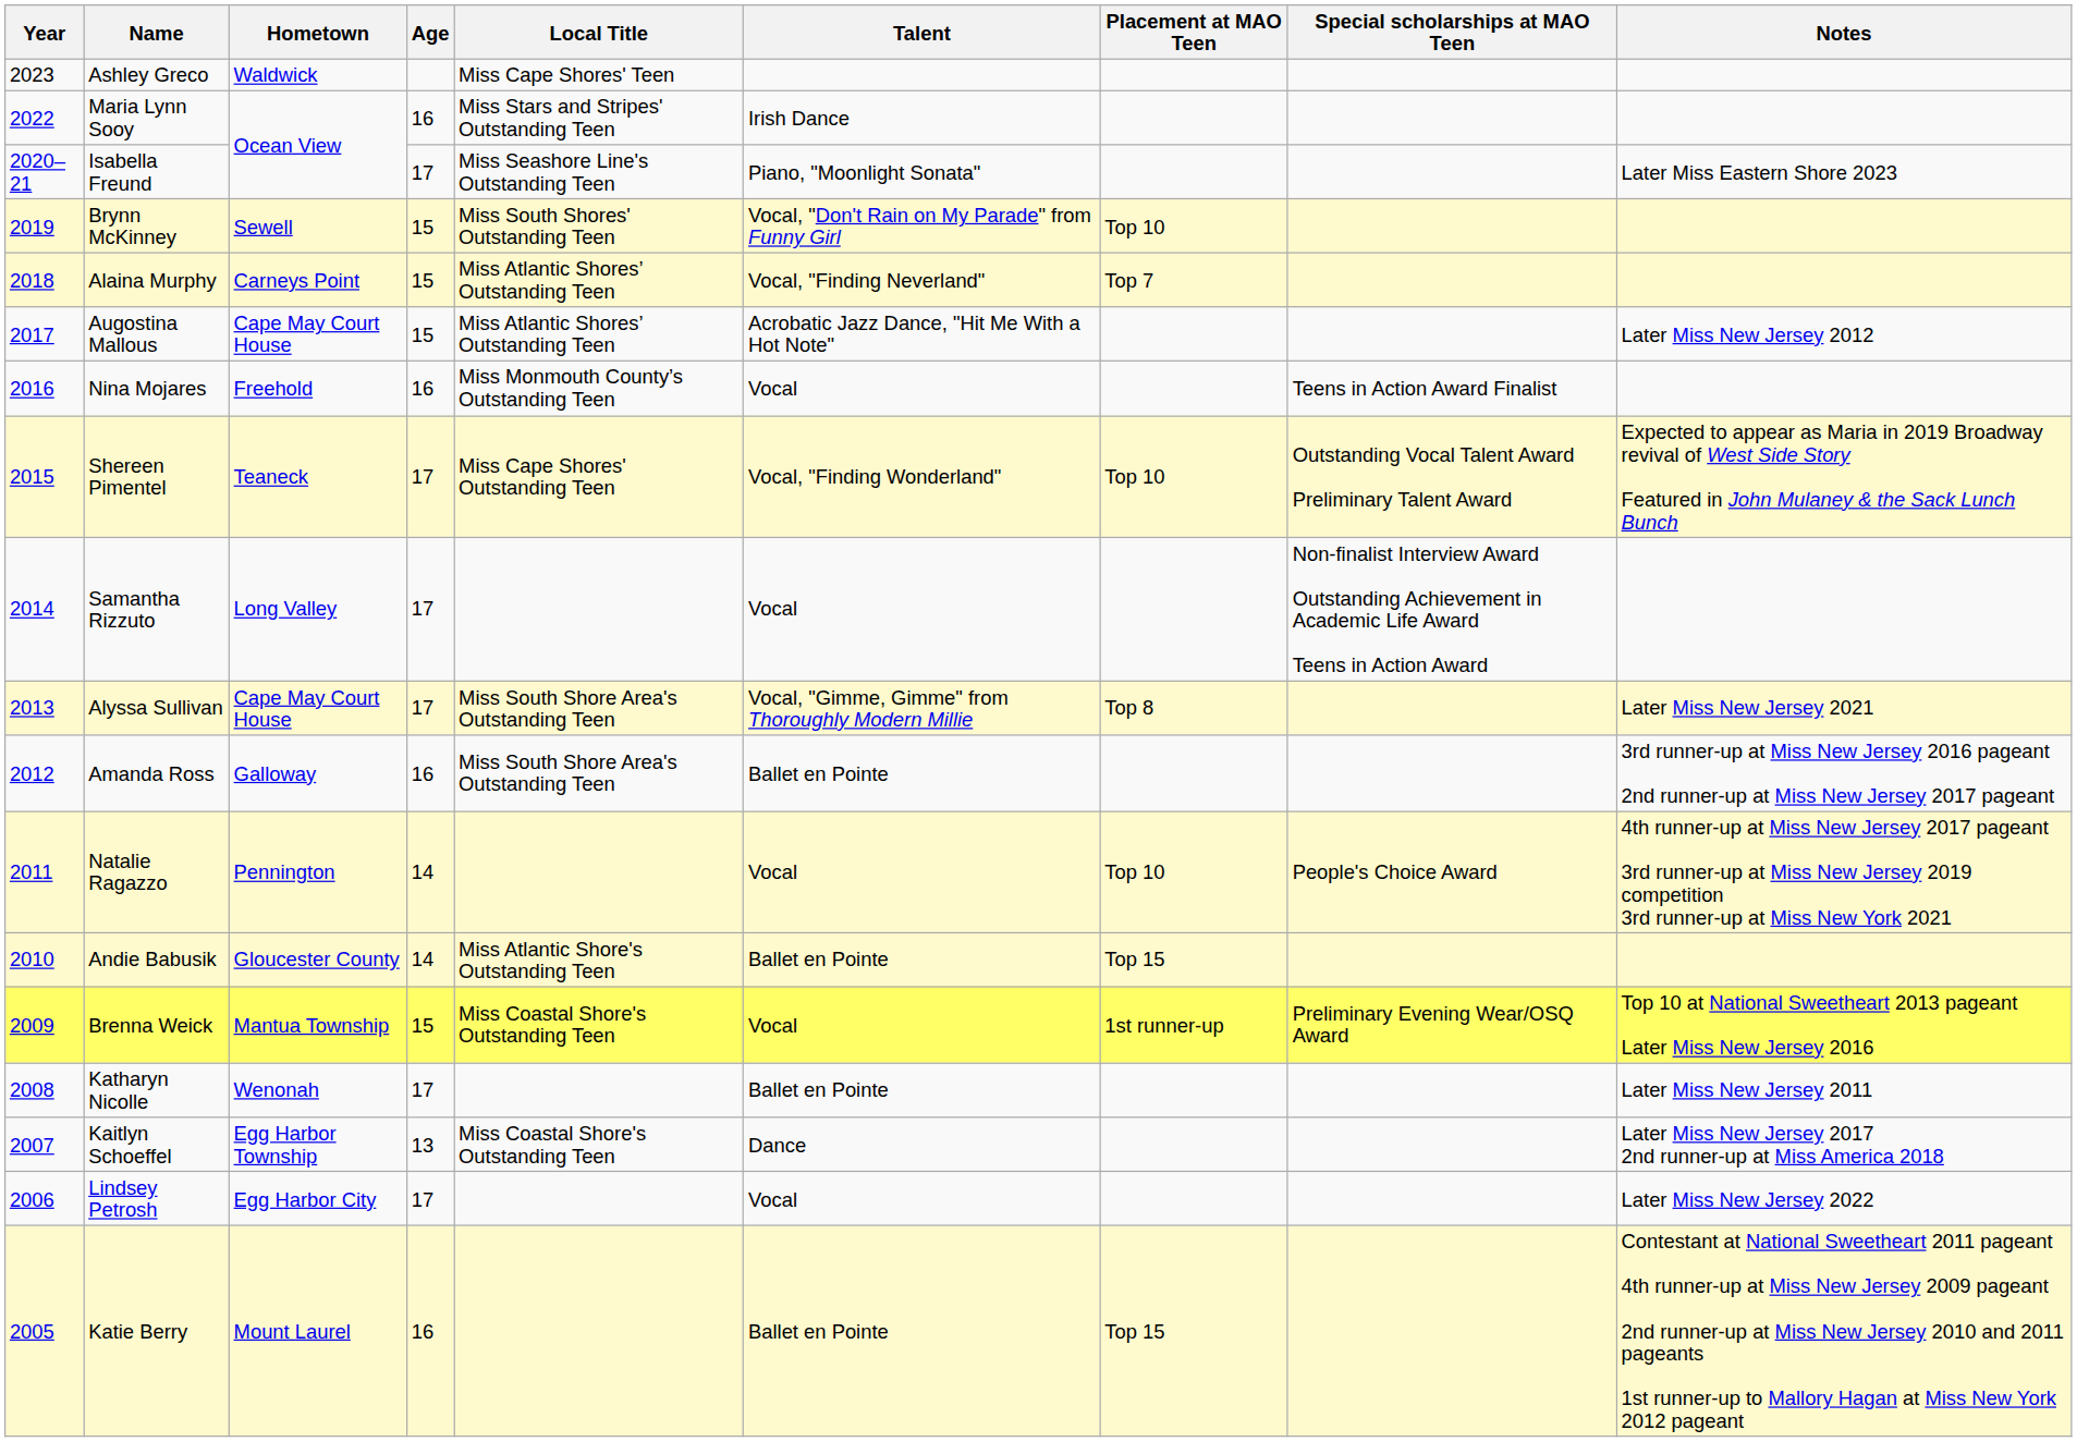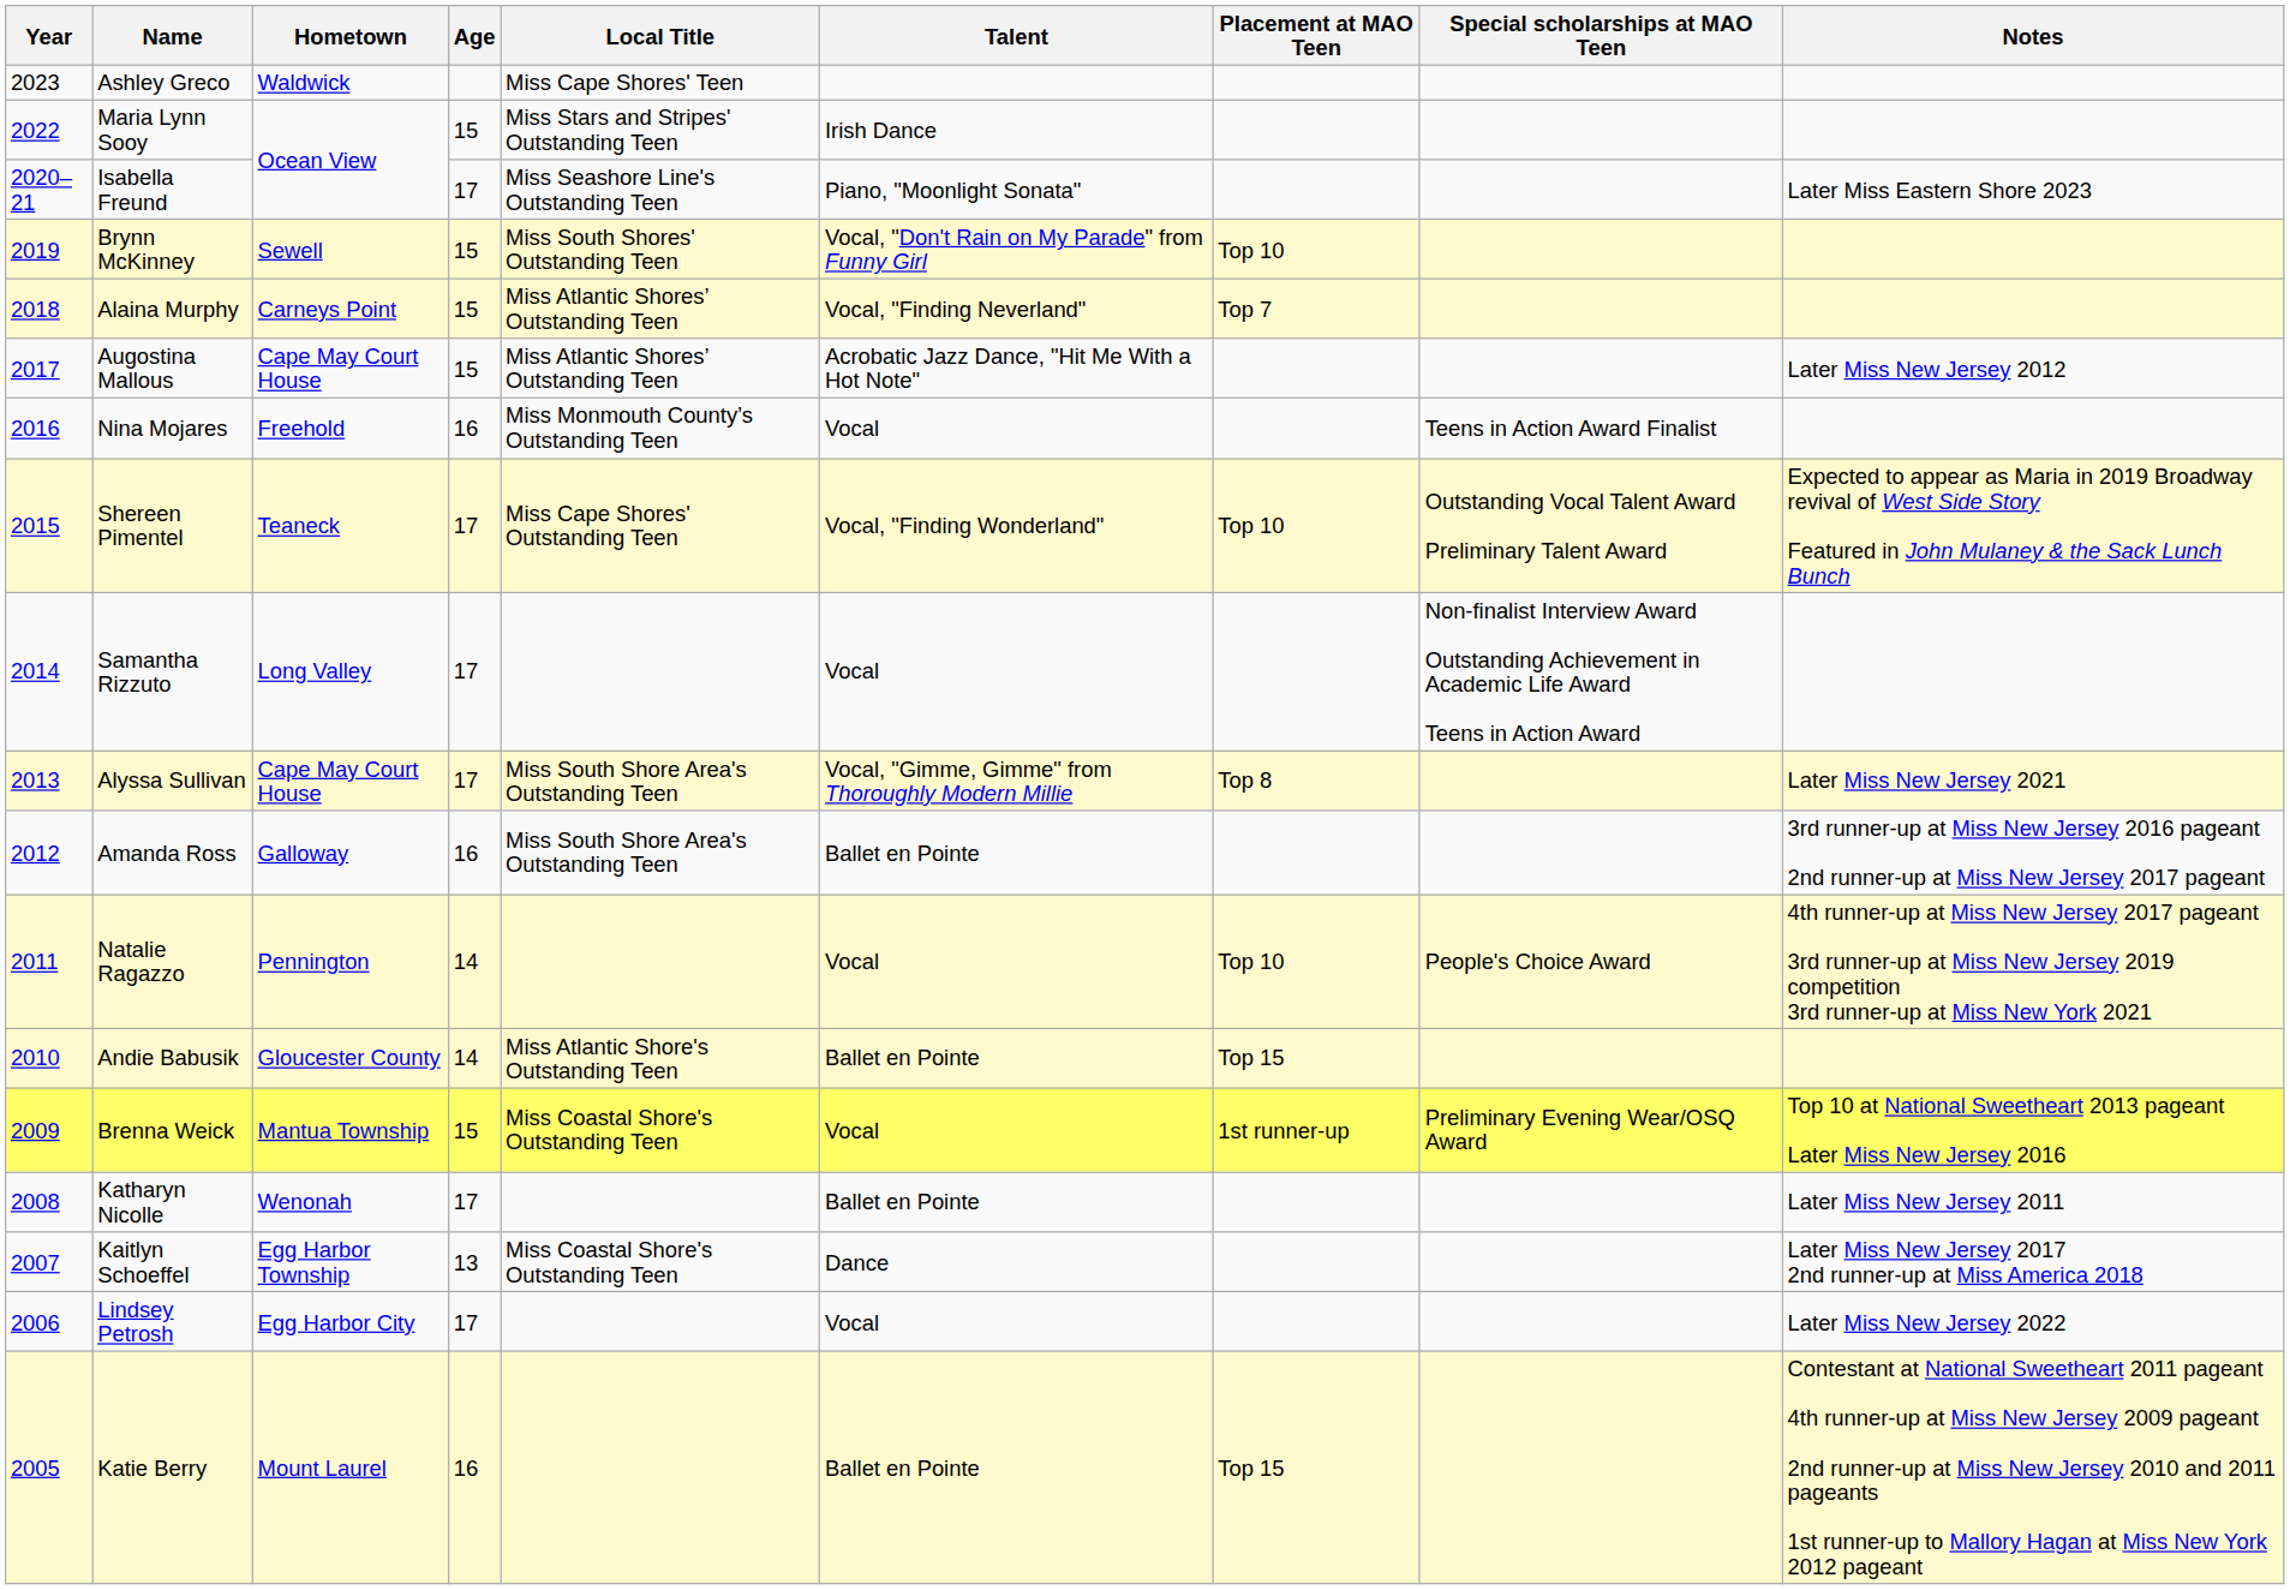Maria Lynn Sooy | Age: 16 -> 15
